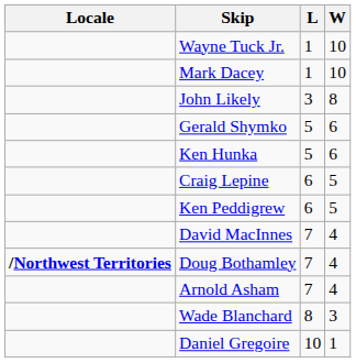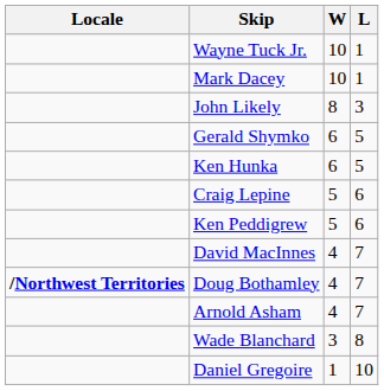columns swapped: W <-> L
